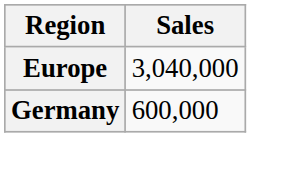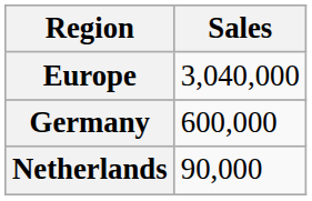+ row: Netherlands | 90,000
